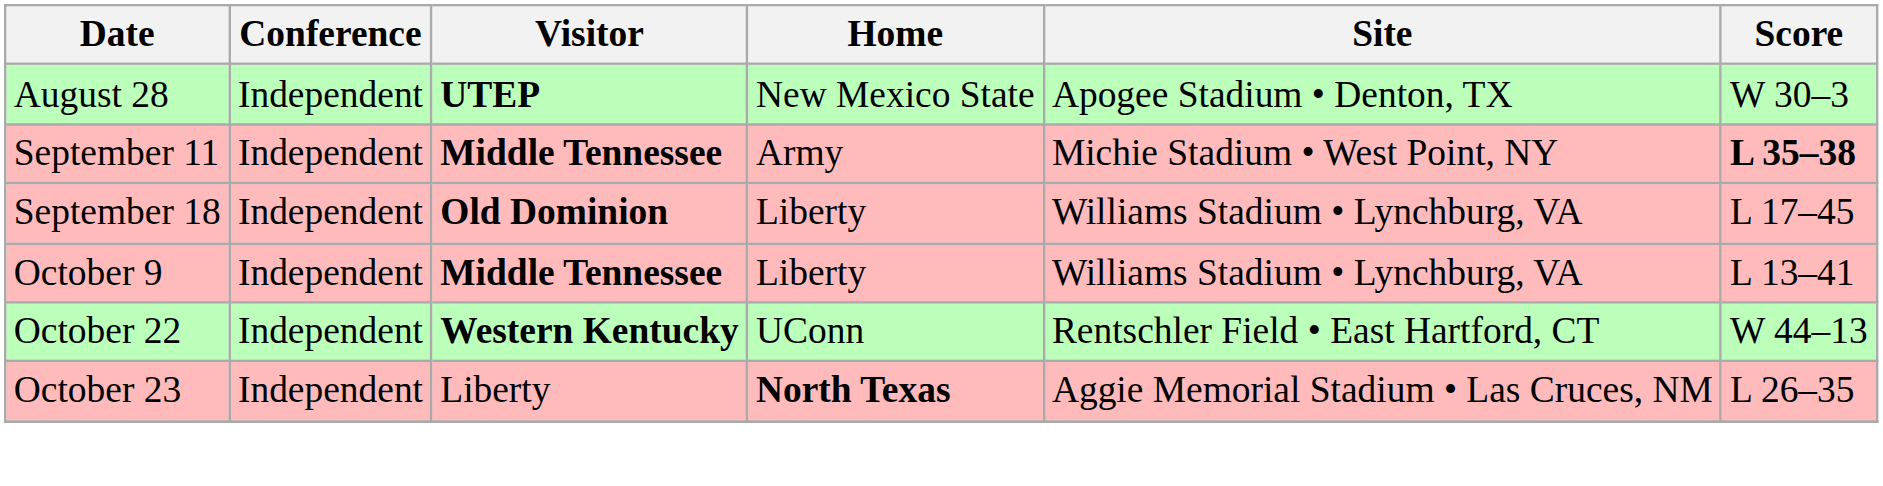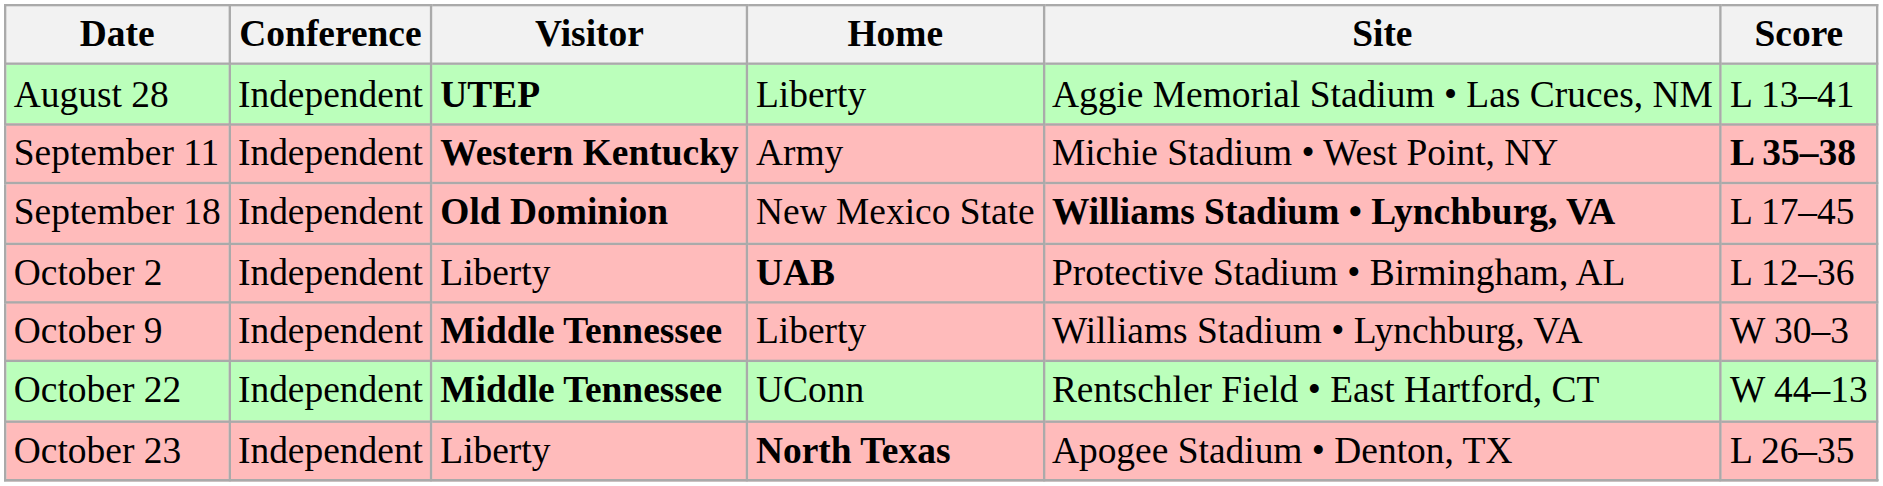August 28 | Home: New Mexico State -> Liberty
August 28 | Site: Apogee Stadium • Denton, TX -> Aggie Memorial Stadium • Las Cruces, NM
August 28 | Score: W 30–3 -> L 13–41
September 11 | Visitor: Middle Tennessee -> Western Kentucky
September 18 | Home: Liberty -> New Mexico State
September 18 | Site: normal -> bold
+ row: October 2 | Independent | Liberty | UAB | Protective Stadium • Birmingham, AL | L 12–36
October 9 | Score: L 13–41 -> W 30–3
October 22 | Visitor: Western Kentucky -> Middle Tennessee
October 23 | Site: Aggie Memorial Stadium • Las Cruces, NM -> Apogee Stadium • Denton, TX
